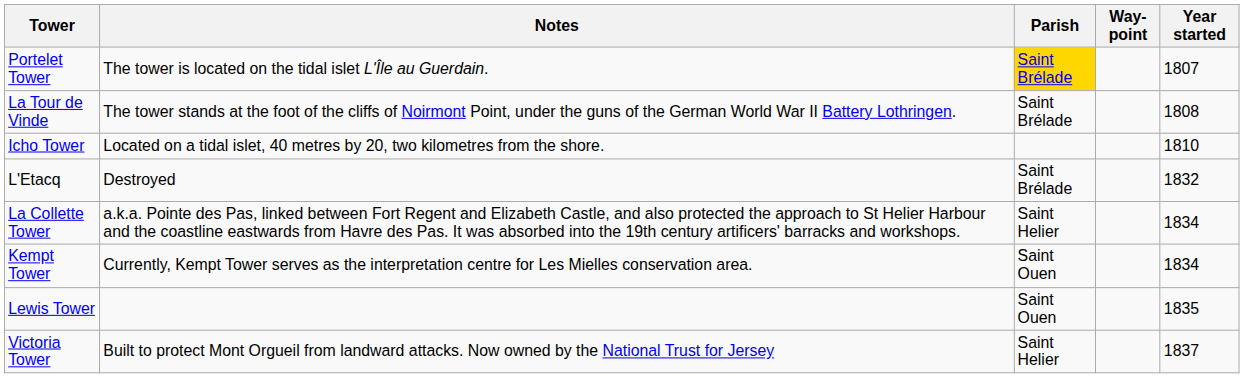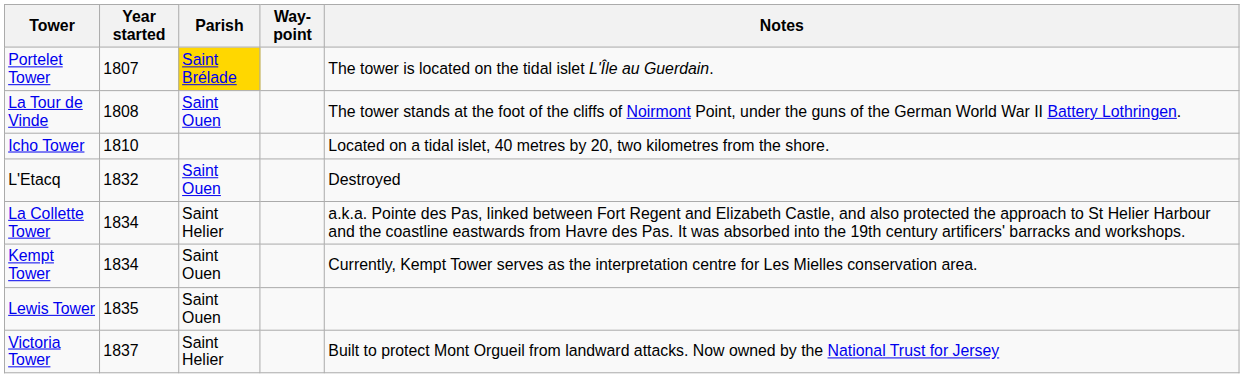columns swapped: Year started <-> Notes
La Tour de Vinde | Parish: Saint Brélade -> Saint Ouen
L'Etacq | Parish: Saint Brélade -> Saint Ouen
